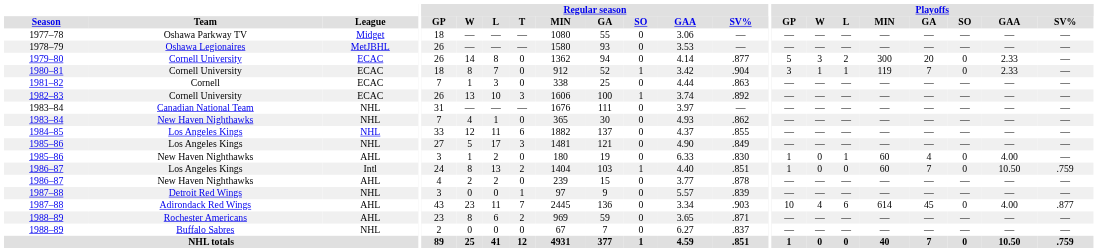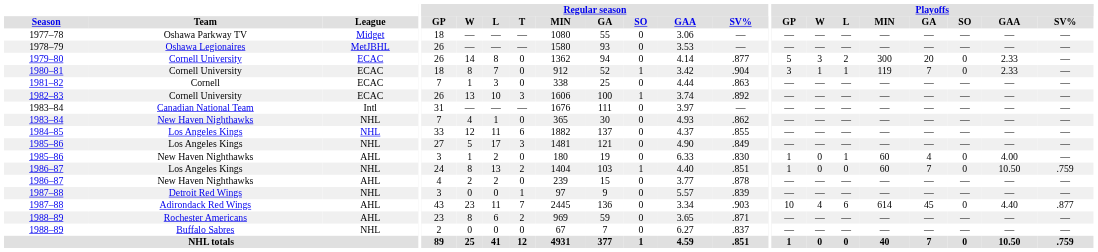1983–84 / Canadian National Team | League: NHL -> Intl
1986–87 / Los Angeles Kings | League: Intl -> NHL
1987–88 / Adirondack Red Wings | Playoffs / GAA: 4.00 -> 4.40
